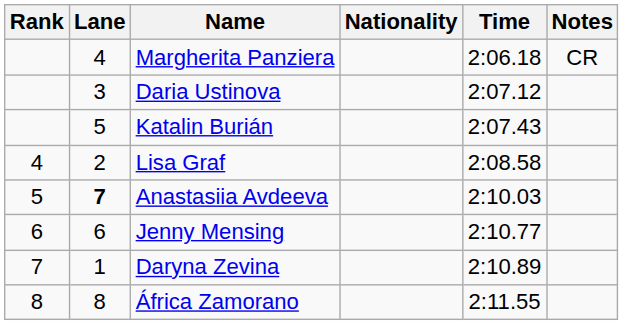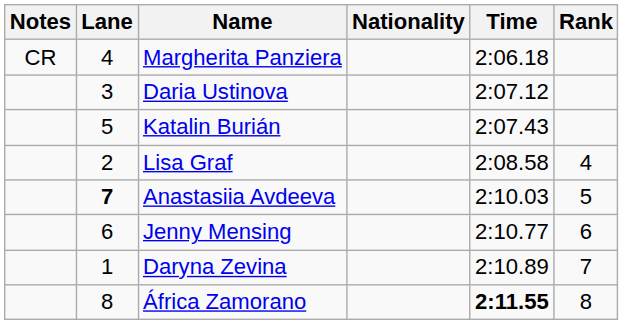columns swapped: Rank <-> Notes
África Zamorano | Time: normal -> bold
